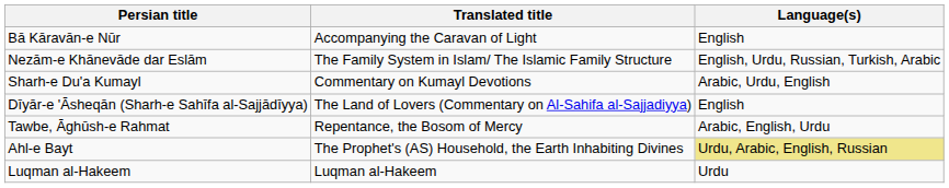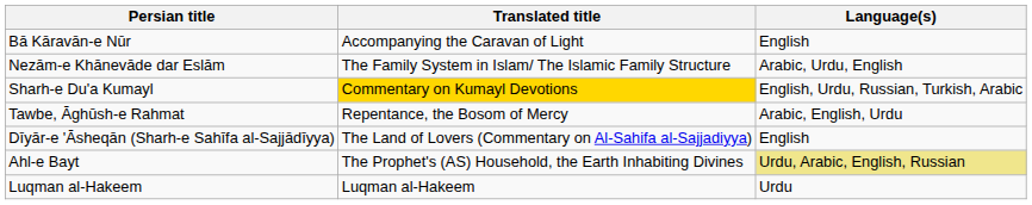Nezām-e Khānevāde dar Eslām | Language(s): English, Urdu, Russian, Turkish, Arabic -> Arabic, Urdu, English
Sharh-e Du'a Kumayl | Translated title: no background -> gold background
Sharh-e Du'a Kumayl | Language(s): Arabic, Urdu, English -> English, Urdu, Russian, Turkish, Arabic
rows swapped: Tawbe, Āghūsh-e Rahmat <-> Dīyār-e 'Āsheqān (Sharh-e Sahīfa al-Sajjādīyya)
